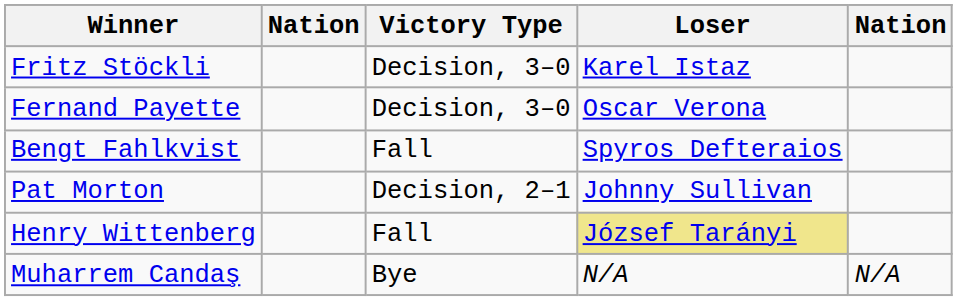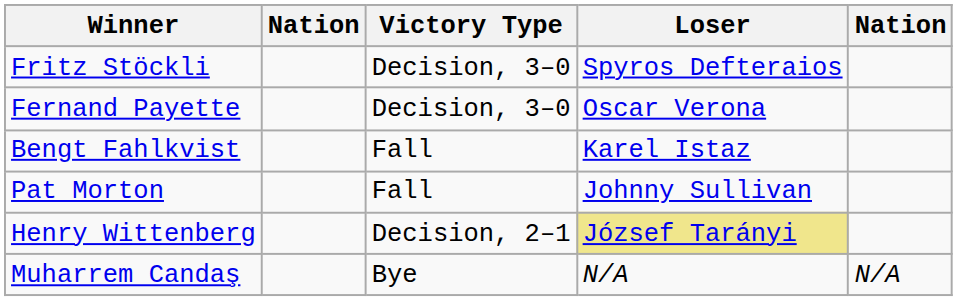Fritz Stöckli | Loser: Karel Istaz -> Spyros Defteraios
Bengt Fahlkvist | Loser: Spyros Defteraios -> Karel Istaz
Pat Morton | Victory Type: Decision, 2–1 -> Fall
Henry Wittenberg | Victory Type: Fall -> Decision, 2–1
